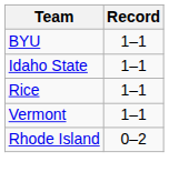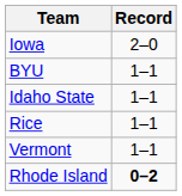+ row: Iowa | 2–0
Rhode Island | Record: normal -> bold
